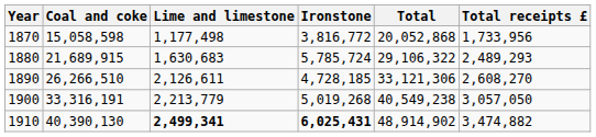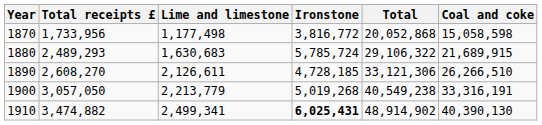columns swapped: Coal and coke <-> Total receipts £
1910 | Lime and limestone: bold -> normal
